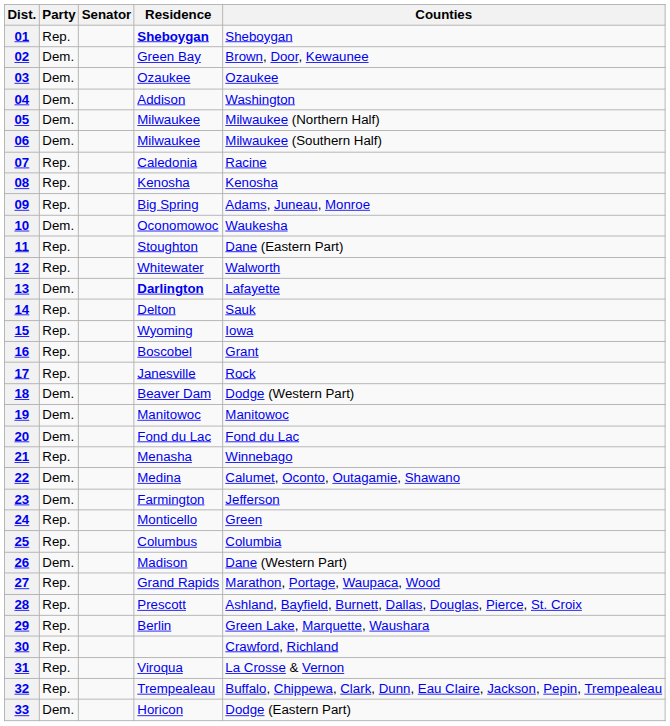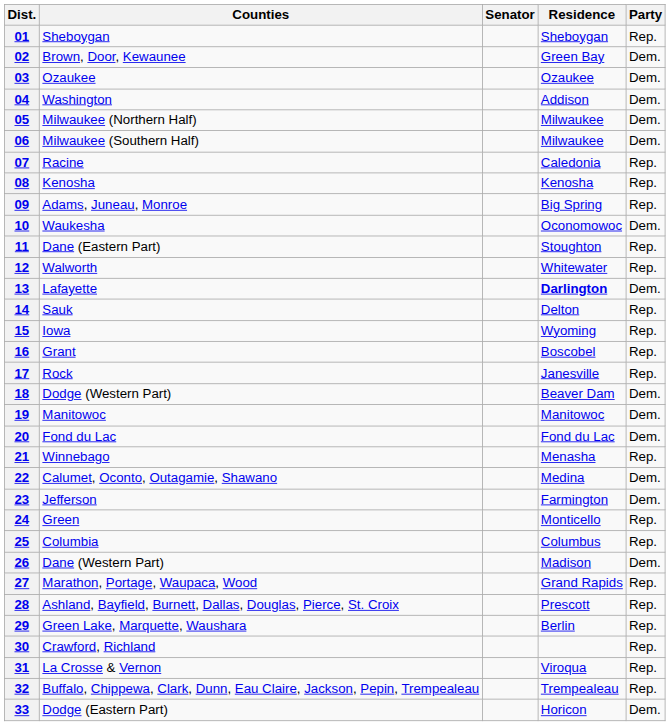columns swapped: Counties <-> Party
01 | Residence: bold -> normal
